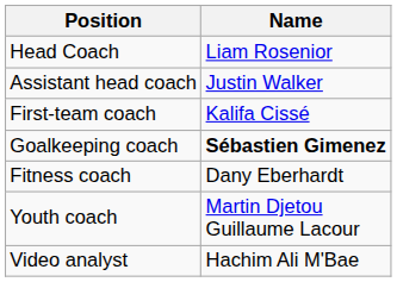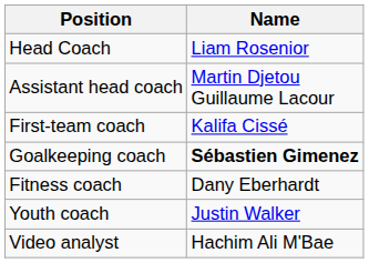Assistant head coach | Name: Justin Walker -> Martin Djetou Guillaume Lacour
Youth coach | Name: Martin Djetou Guillaume Lacour -> Justin Walker
